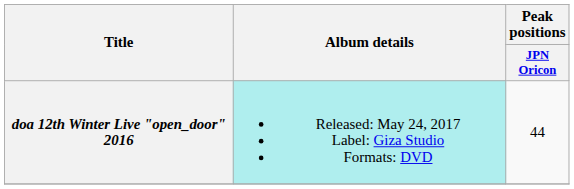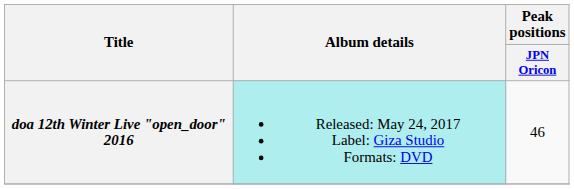doa 12th Winter Live "open_door" 2016 | Peak positions / JPN Oricon: 44 -> 46
